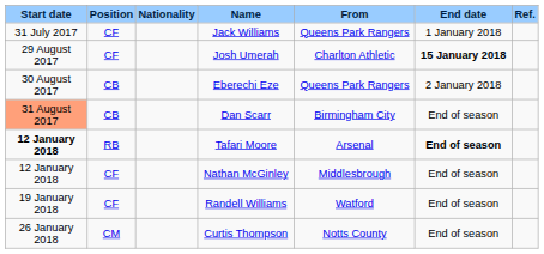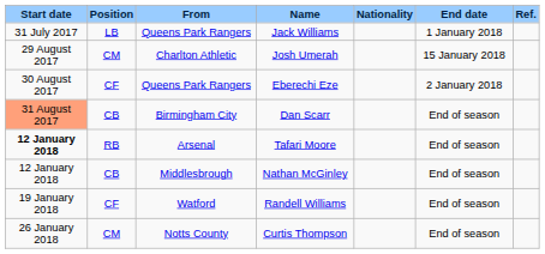columns swapped: Nationality <-> From
Jack Williams | Position: CF -> LB
Josh Umerah | Position: CF -> CM
Josh Umerah | End date: bold -> normal
Eberechi Eze | Position: CB -> CF
Tafari Moore | End date: bold -> normal
Nathan McGinley | Position: CF -> CB
